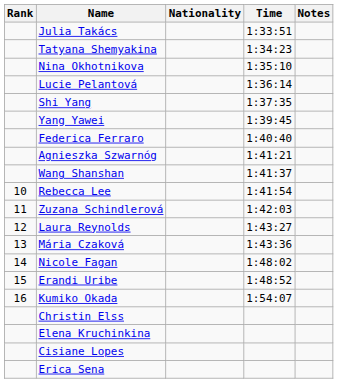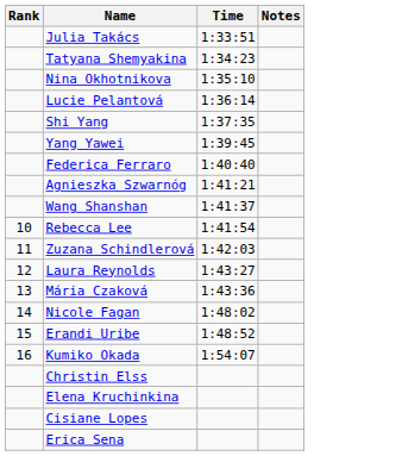- column: Nationality
